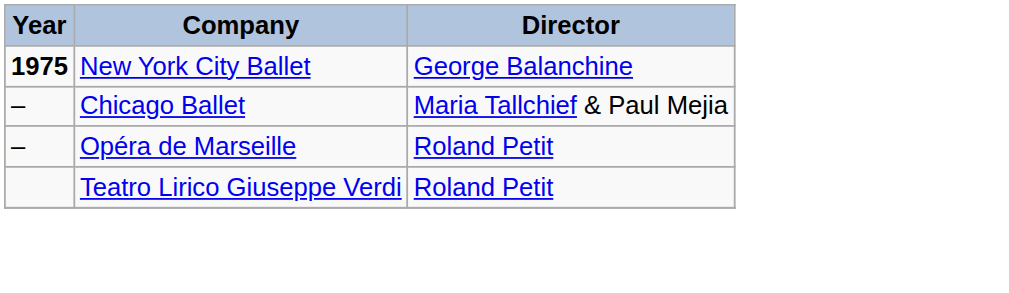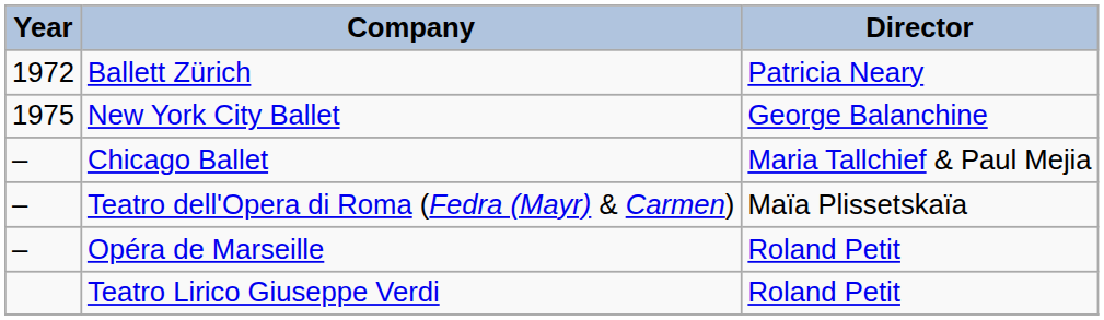+ row: 1972 | Ballett Zürich | Patricia Neary
New York City Ballet | Year: bold -> normal
+ row: – | Teatro dell'Opera di Roma (Fedra (Mayr) & Carmen) | Maïa Plissetskaïa
